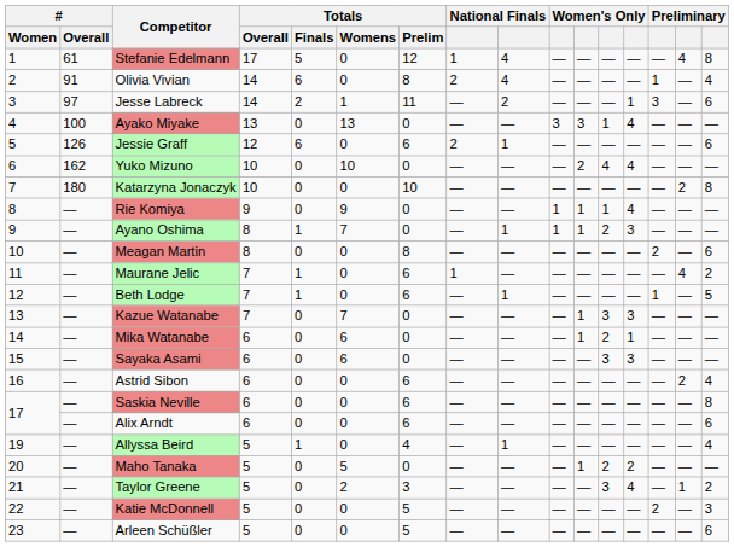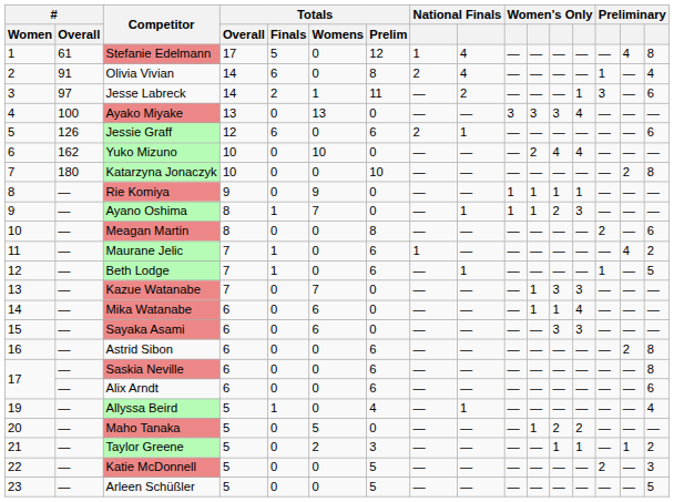Ayako Miyake | column 12: 1 -> 3
Rie Komiya | column 13: 4 -> 1
Mika Watanabe | column 12: 2 -> 1
Mika Watanabe | column 13: 1 -> 4
Astrid Sibon | column 16: 4 -> 8
Taylor Greene | column 12: 3 -> 1
Taylor Greene | column 13: 4 -> 1
Arleen Schüßler | column 16: 6 -> 5
